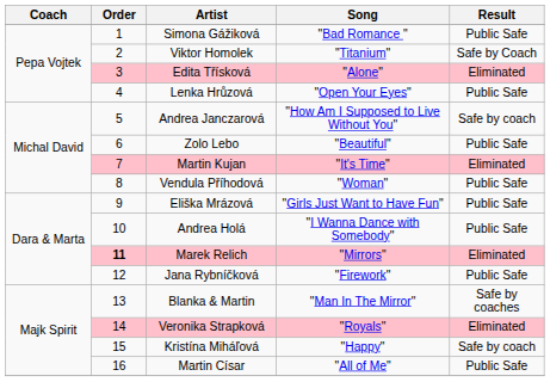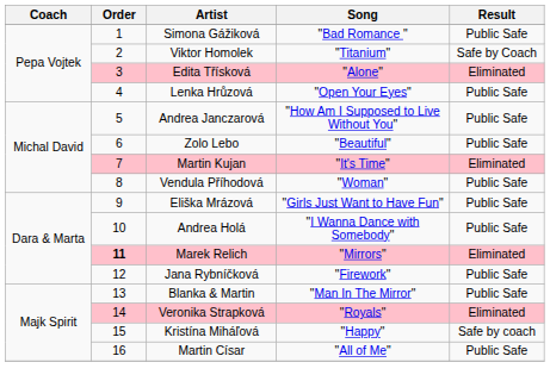Andrea Janczarová | Result: Safe by coach -> Public Safe
Blanka & Martin | Result: Safe by coaches -> Public Safe
